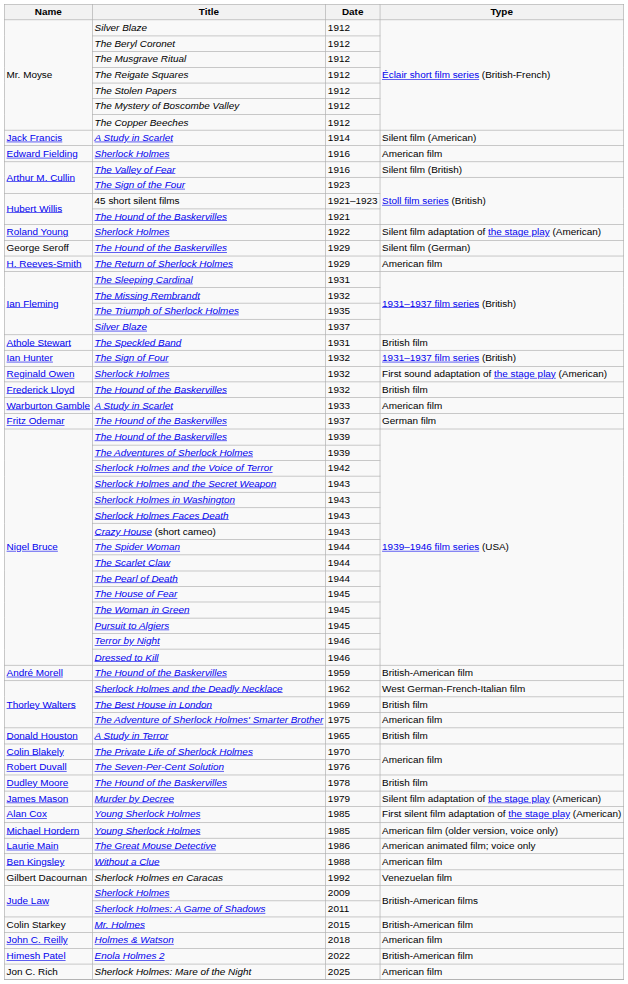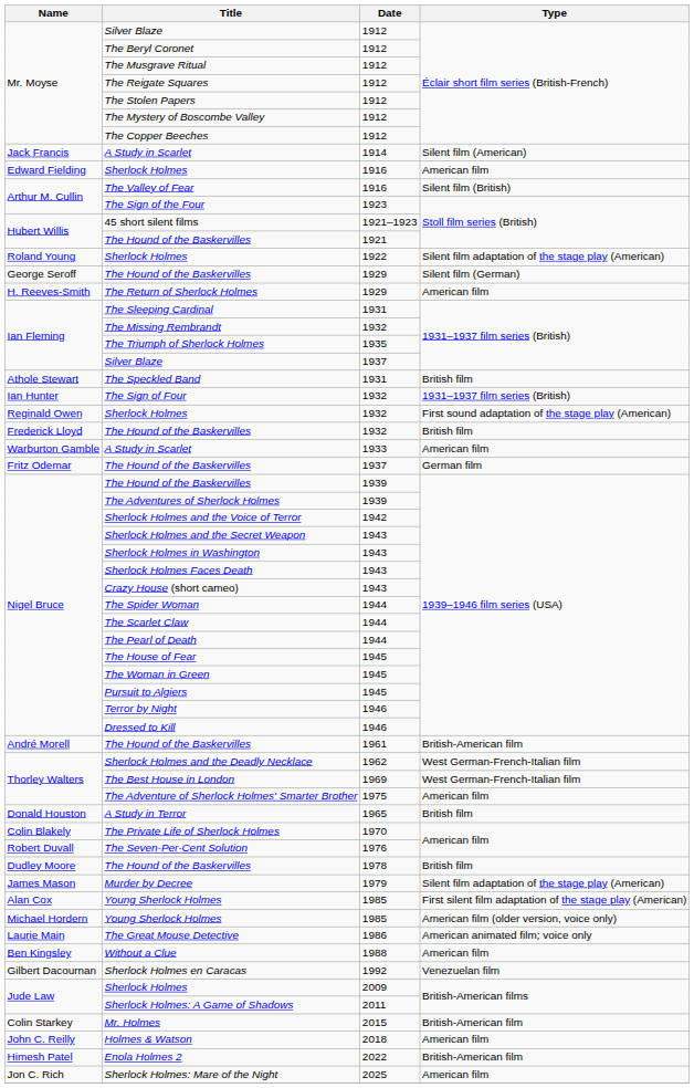André Morell / The Hound of the Baskervilles | Date: 1959 -> 1961
The Best House in London | Type: British film -> West German-French-Italian film
